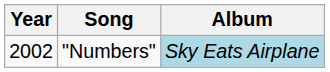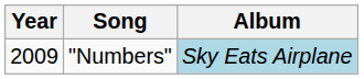"Numbers" | Year: 2002 -> 2009
